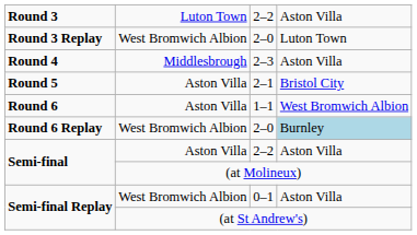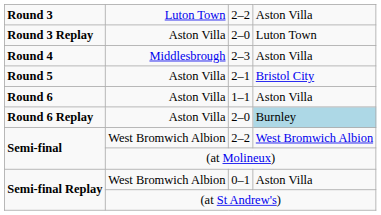Round 3 Replay / 2–0 | column 2: West Bromwich Albion -> Aston Villa
1–1 | column 4: West Bromwich Albion -> Aston Villa
Round 6 Replay / 2–0 | column 2: West Bromwich Albion -> Aston Villa
Semi-final / 2–2 | column 2: Aston Villa -> West Bromwich Albion
Semi-final / 2–2 | column 4: Aston Villa -> West Bromwich Albion
